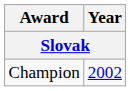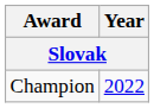Champion | Year: 2002 -> 2022
